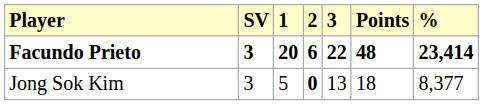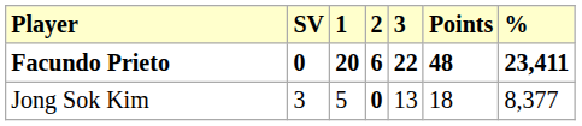Facundo Prieto | SV: 3 -> 0
Facundo Prieto | %: 23,414 -> 23,411
